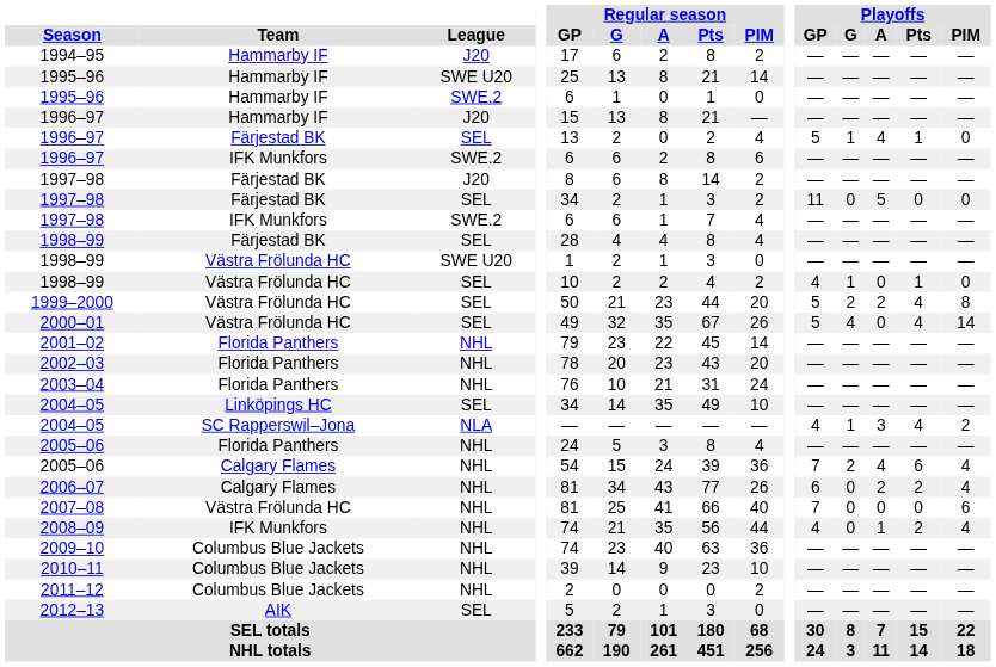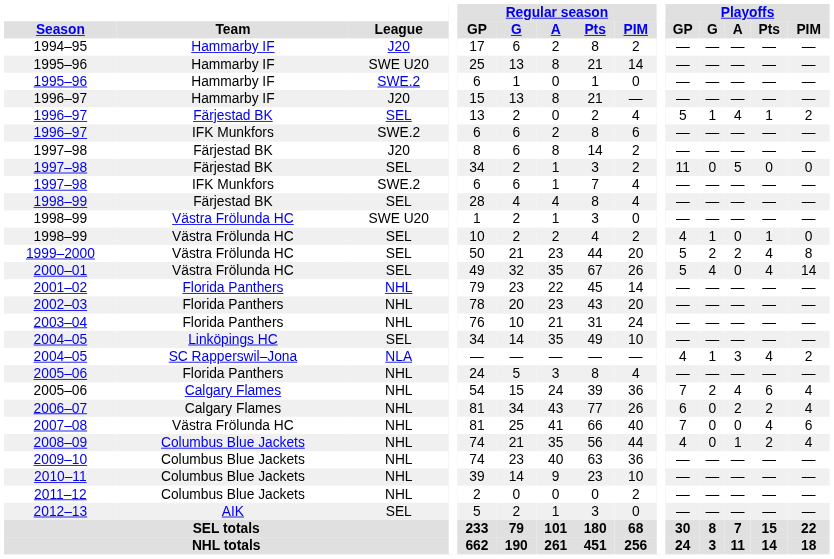1996–97 / SEL | Playoffs / PIM: 0 -> 2
2007–08 | Playoffs / Pts: 0 -> 4
2008–09 | Team: IFK Munkfors -> Columbus Blue Jackets
